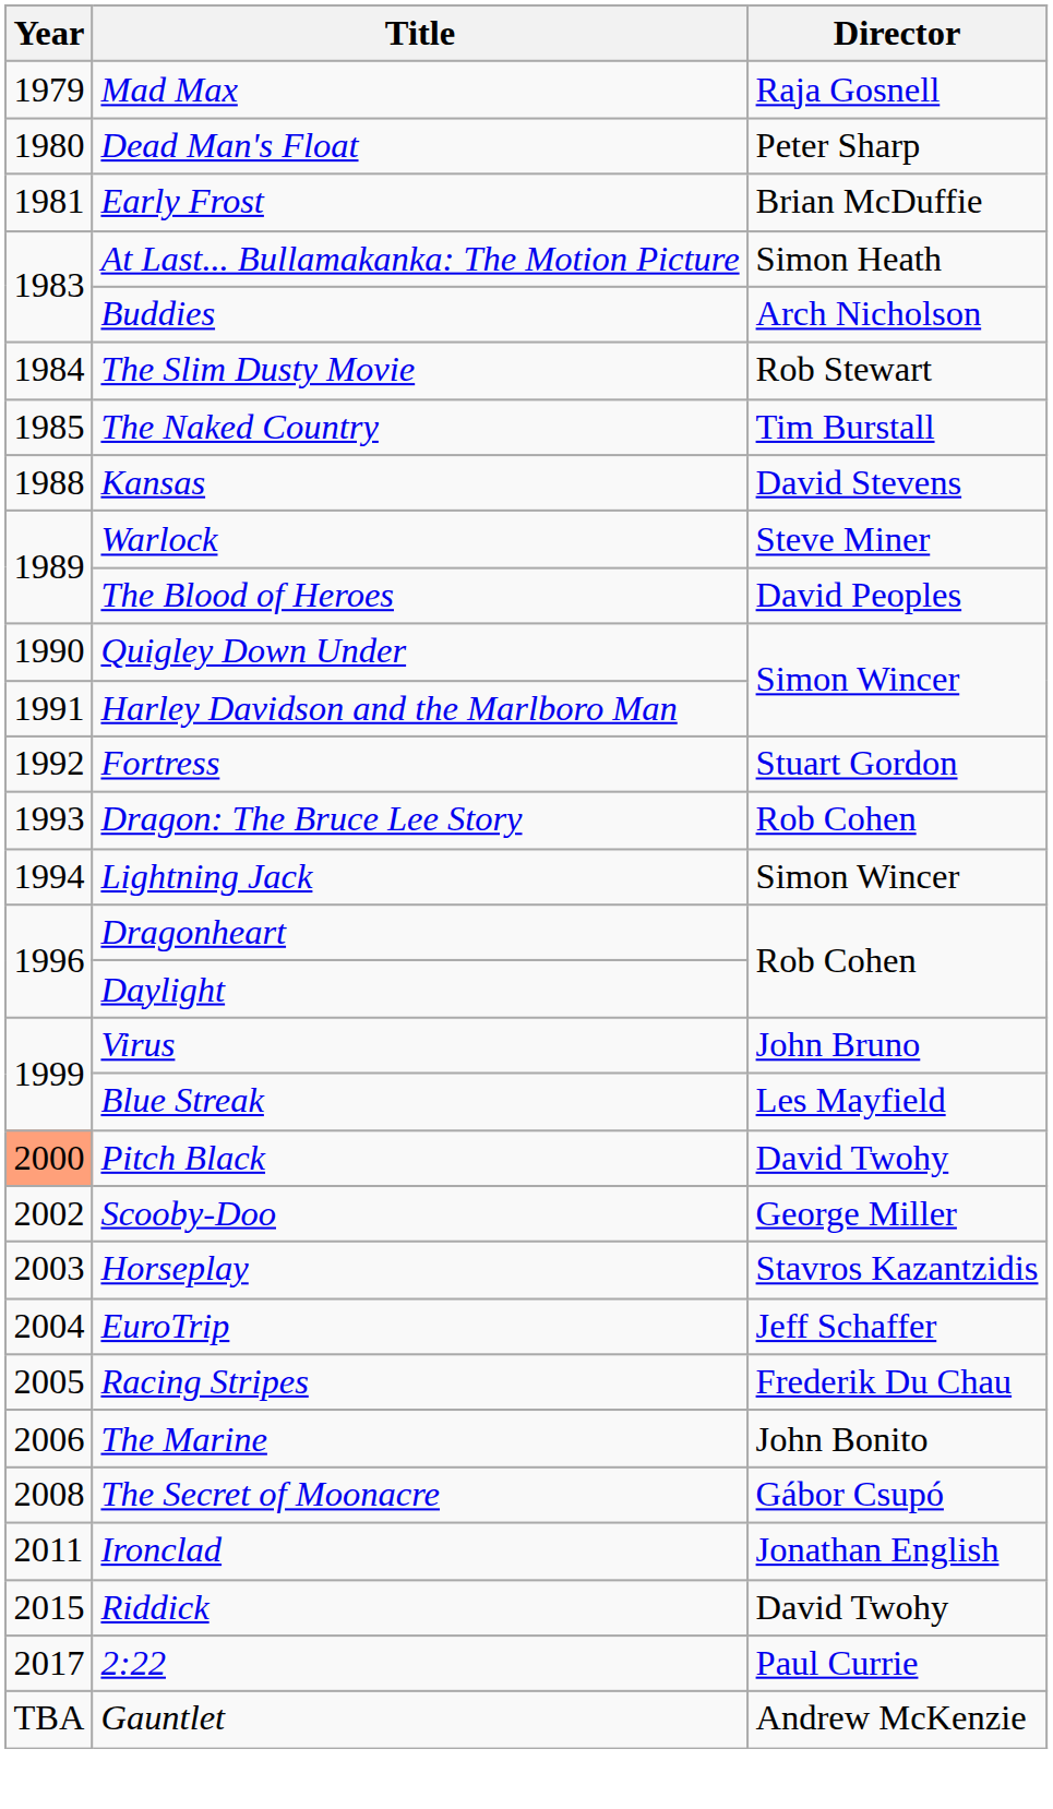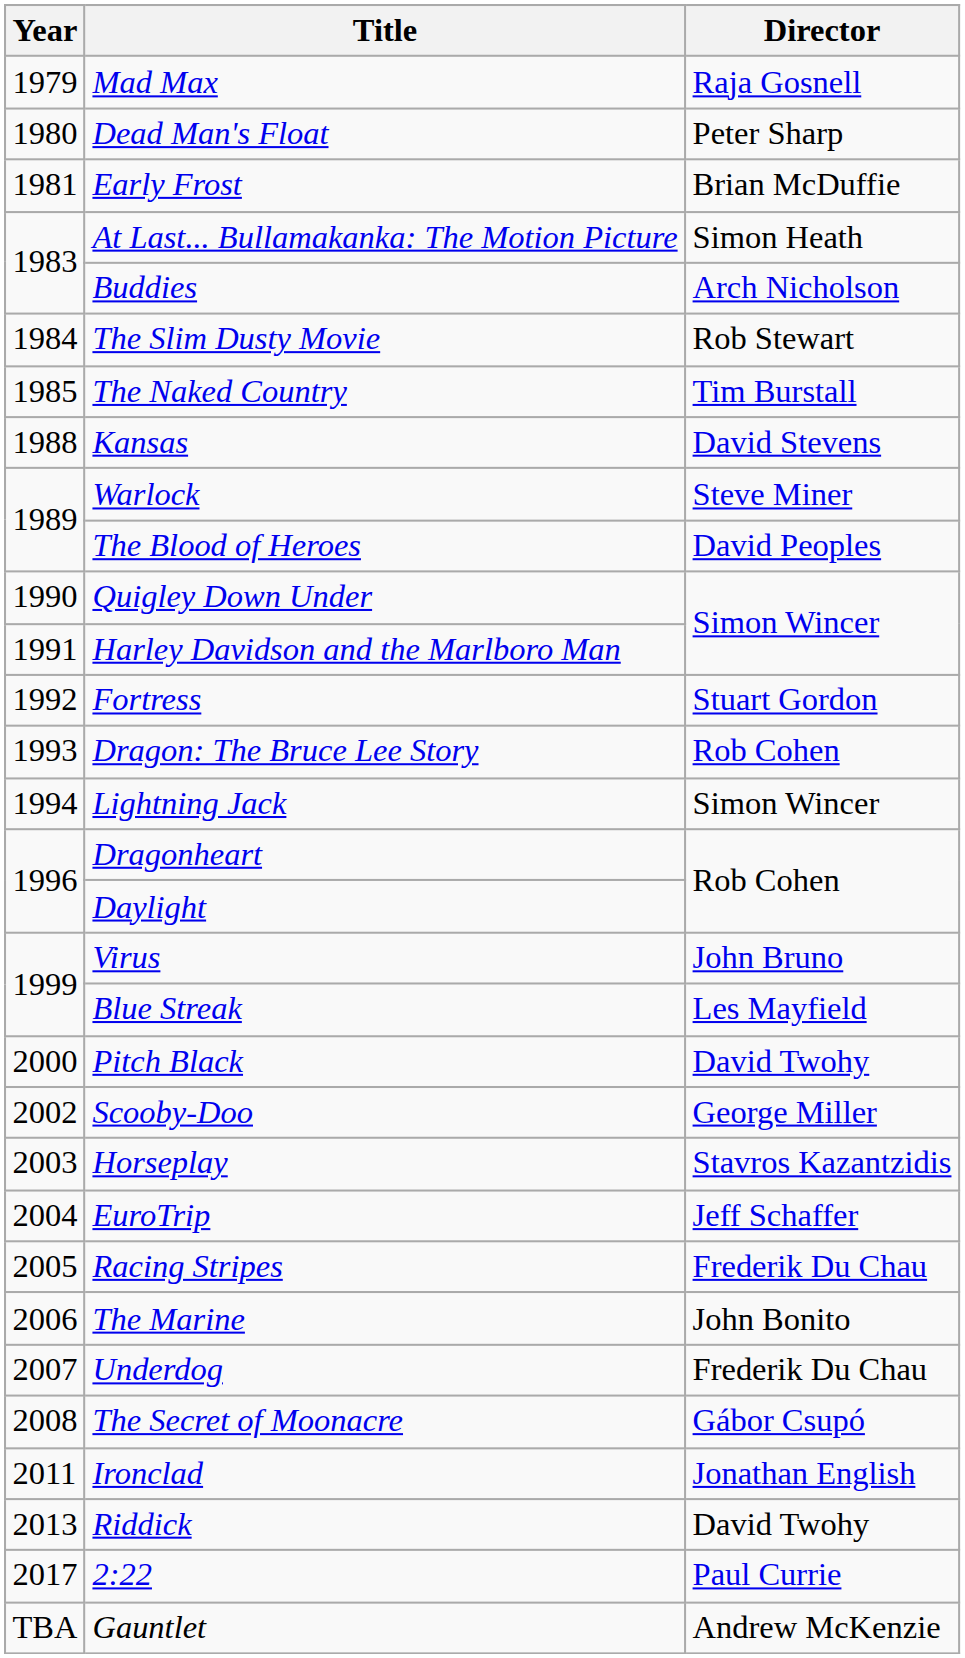Pitch Black | Year: lightsalmon background -> no background
+ row: 2007 | Underdog | Frederik Du Chau
Riddick | Year: 2015 -> 2013
